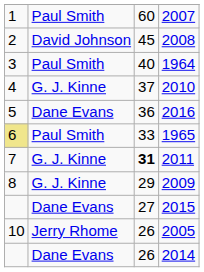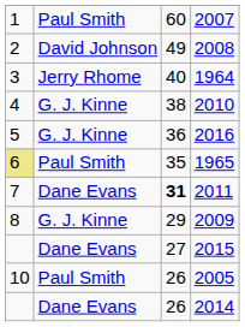2008 | column 3: 45 -> 49
1964 | column 2: Paul Smith -> Jerry Rhome
2010 | column 3: 37 -> 38
2016 | column 2: Dane Evans -> G. J. Kinne
1965 | column 3: 33 -> 35
2011 | column 2: G. J. Kinne -> Dane Evans
2005 | column 2: Jerry Rhome -> Paul Smith
